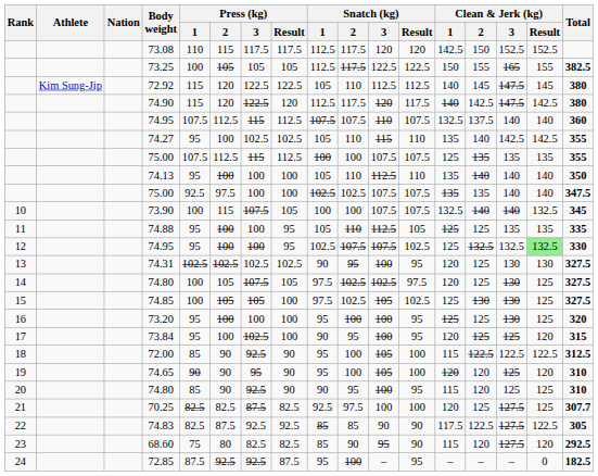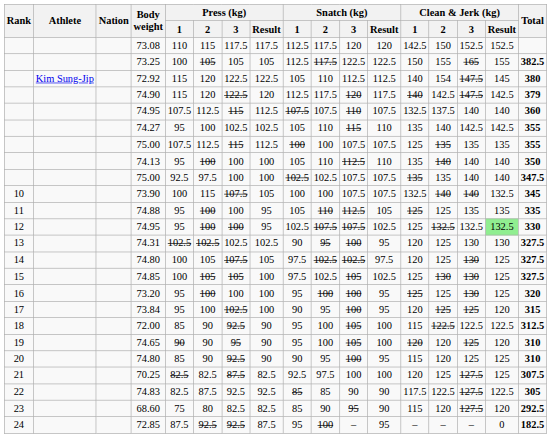72.92 | Clean & Jerk (kg) / 2: 145 -> 154
74.90 | Total: 380 -> 379
70.25 | Total: 307.7 -> 307.5
